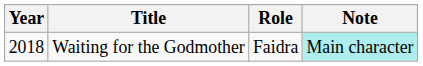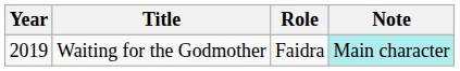Waiting for the Godmother | Year: 2018 -> 2019
